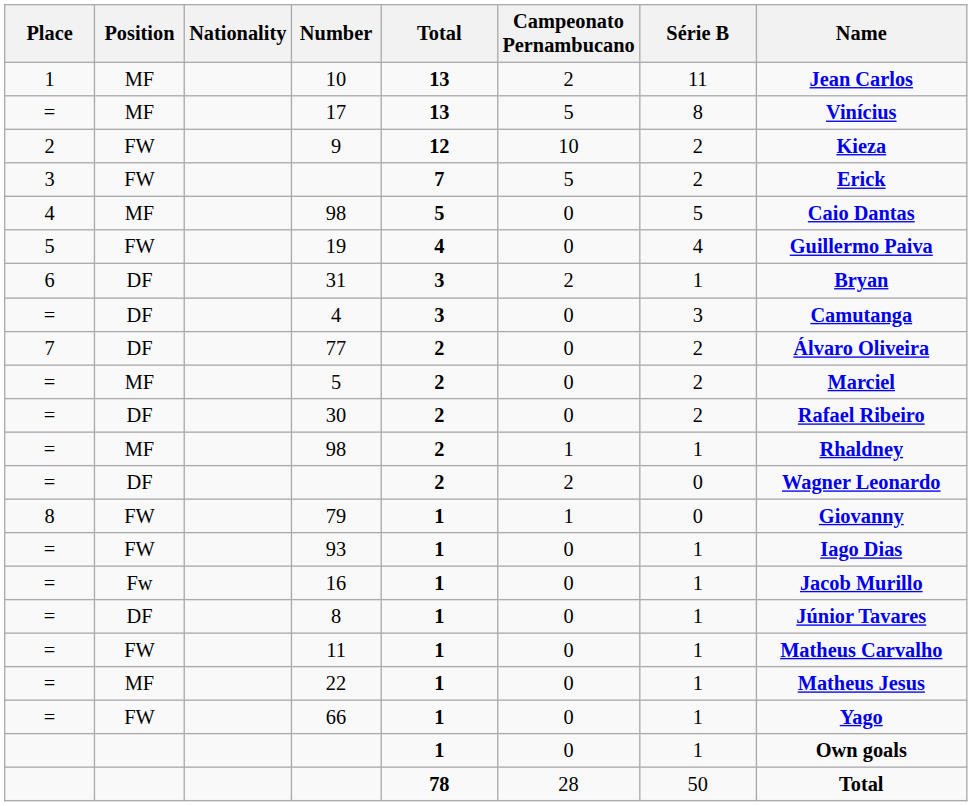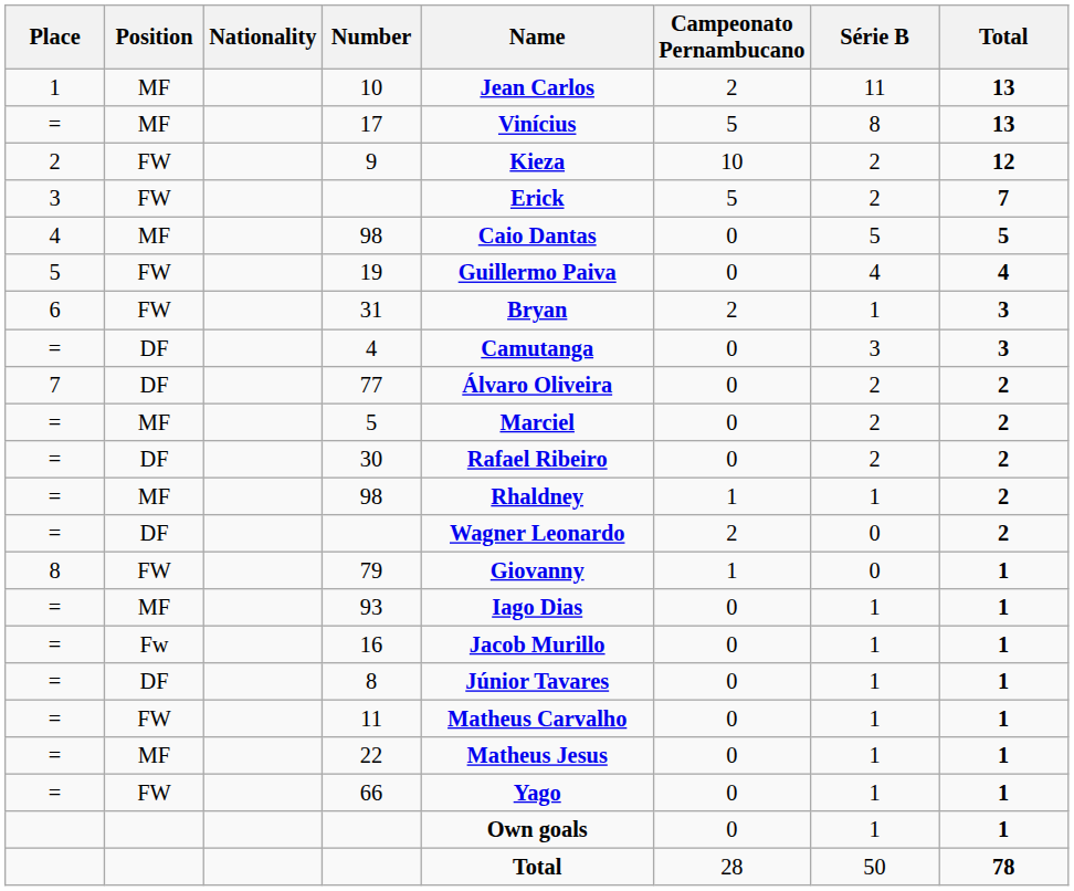columns swapped: Name <-> Total
31 | Position: DF -> FW
93 | Position: FW -> MF
